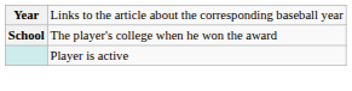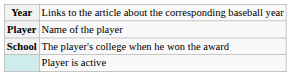+ row: Player | Name of the player
